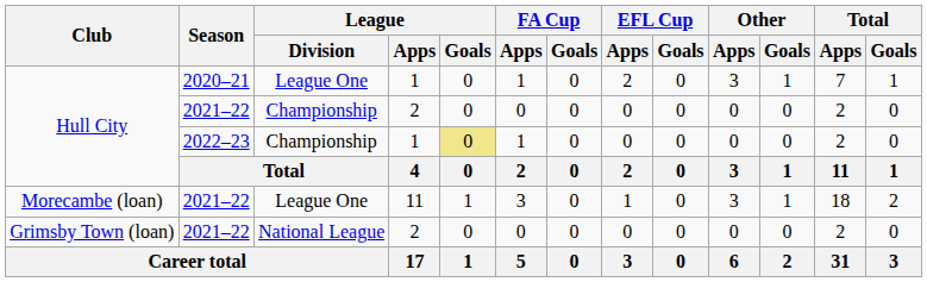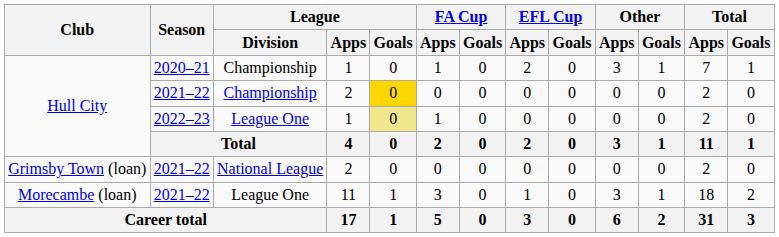Hull City / 2020–21 | League / Division: League One -> Championship
Hull City / 2021–22 | League / Goals: no background -> gold background
Hull City / 2022–23 | League / Division: Championship -> League One
rows swapped: Morecambe (loan) <-> Grimsby Town (loan)
